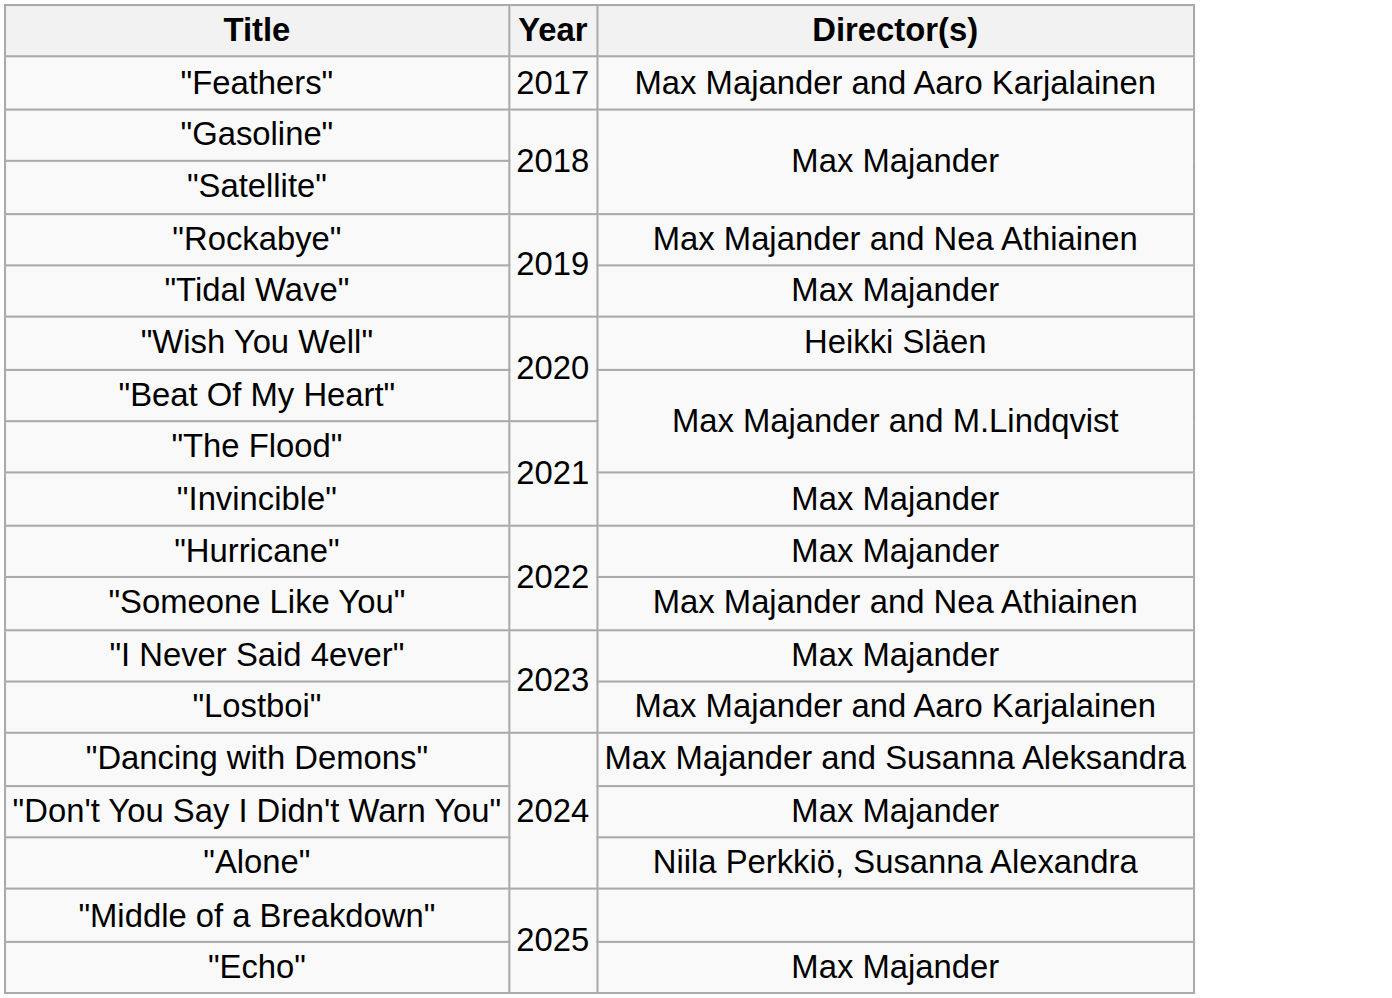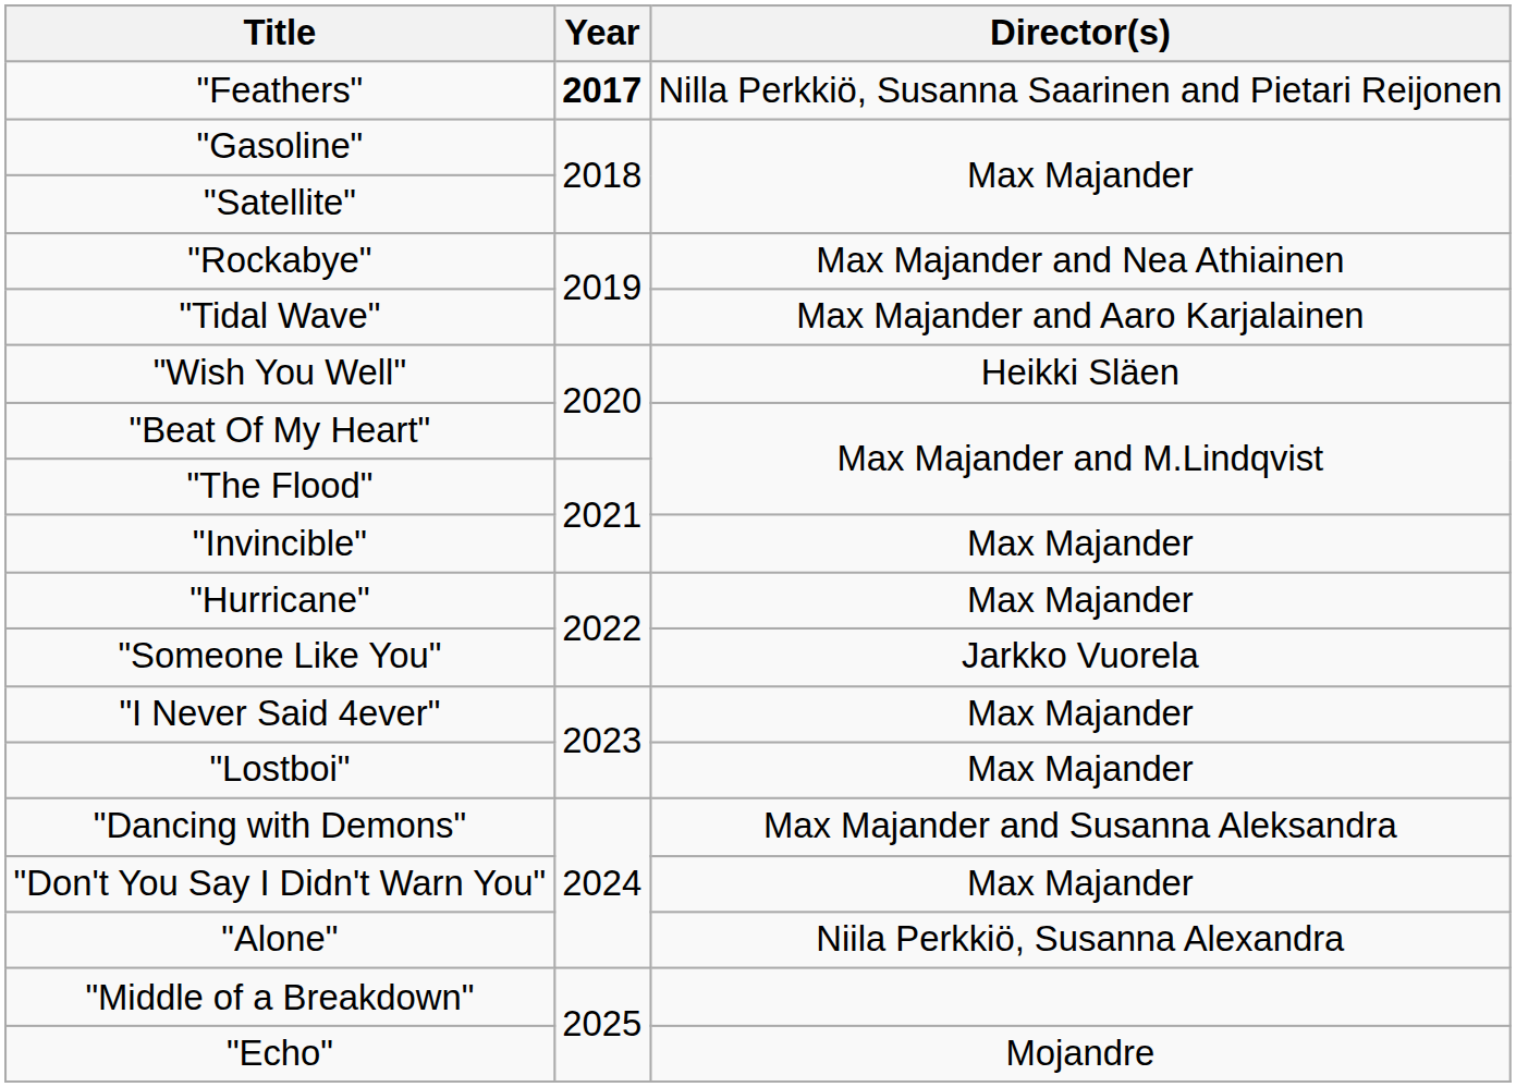"Feathers" | Year: normal -> bold
"Feathers" | Director(s): Max Majander and Aaro Karjalainen -> Nilla Perkkiö, Susanna Saarinen and Pietari Reijonen
"Tidal Wave" | Director(s): Max Majander -> Max Majander and Aaro Karjalainen
"Someone Like You" | Director(s): Max Majander and Nea Athiainen -> Jarkko Vuorela
"Lostboi" | Director(s): Max Majander and Aaro Karjalainen -> Max Majander
"Echo" | Director(s): Max Majander -> Mojandre
